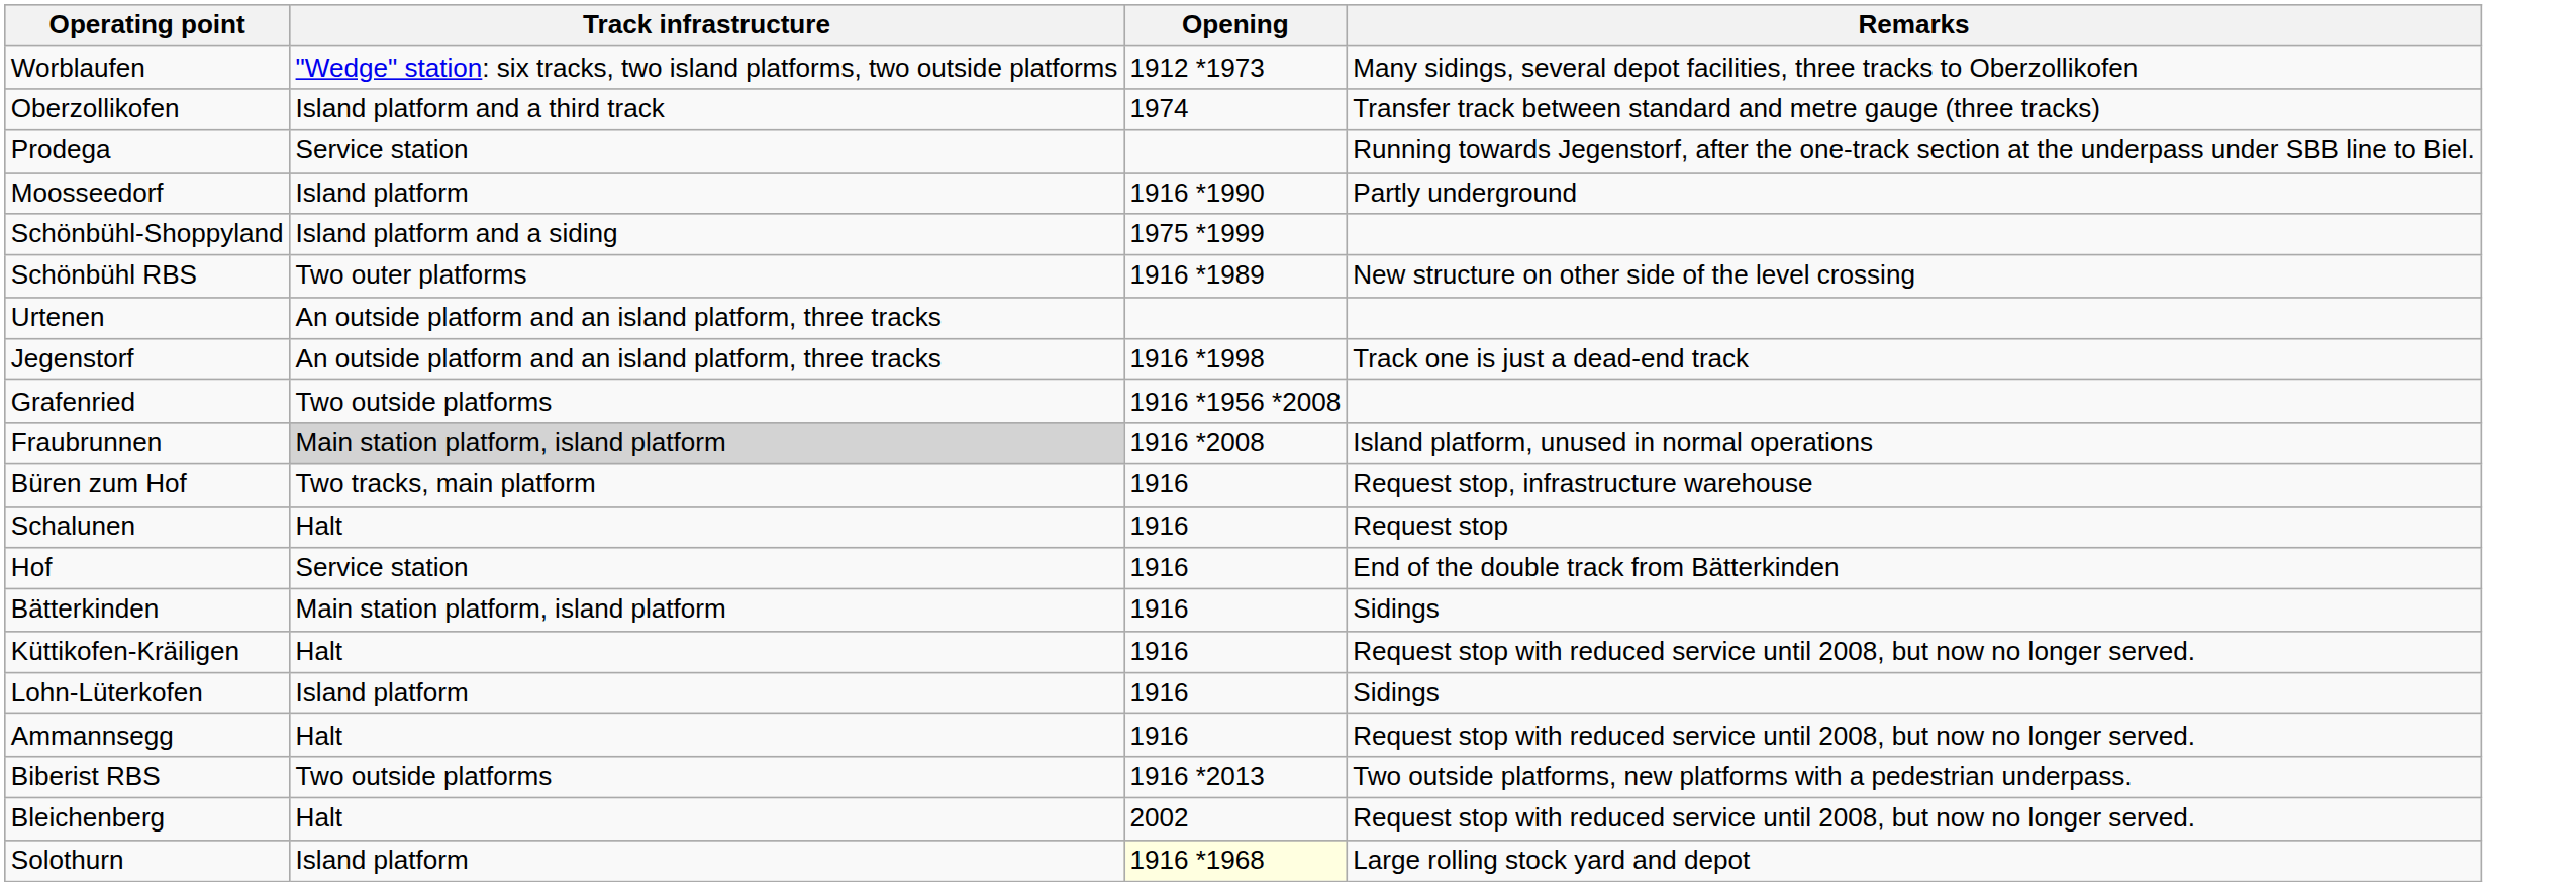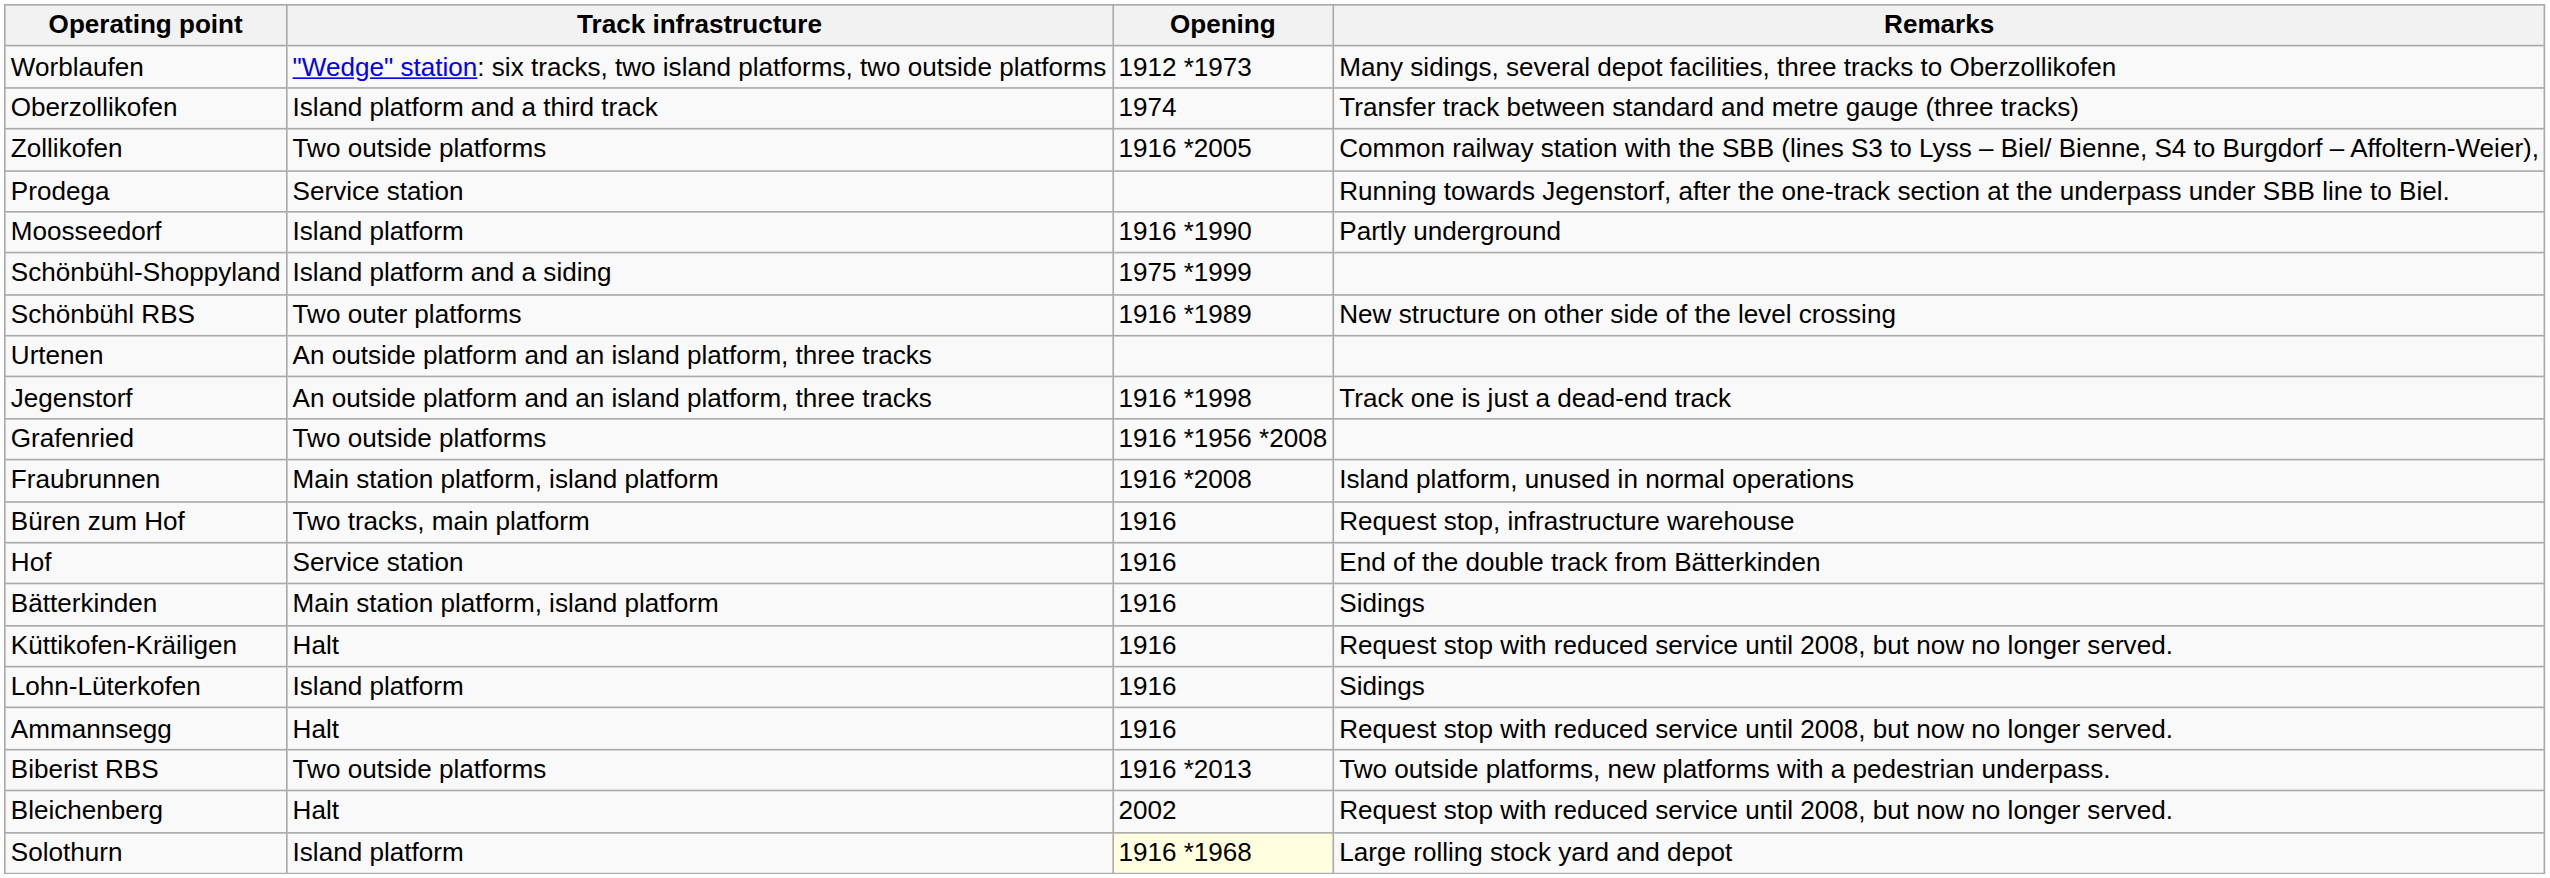+ row: Zollikofen | Two outside platforms | 1916 *2005 | Common railway station with the SBB (lines S3 to Lyss – Biel/ Bienne, S4 to Burgdorf – Affoltern-Weier),
Fraubrunnen | Track infrastructure: lightgrey background -> no background
- row: Schalunen | Halt | 1916 | Request stop
